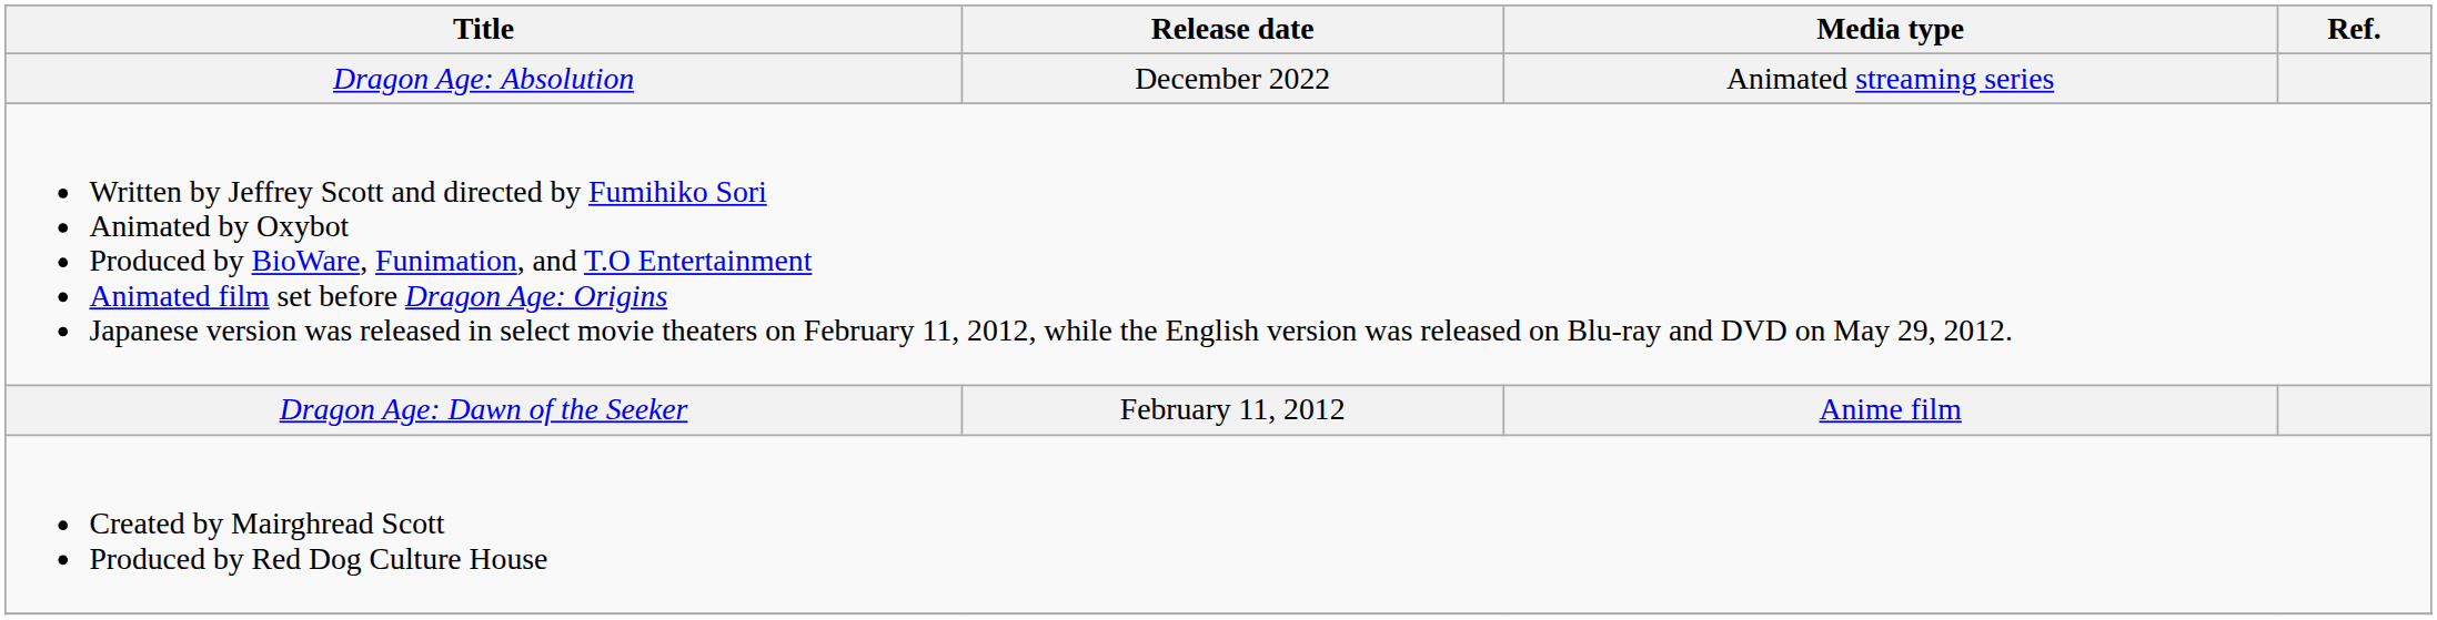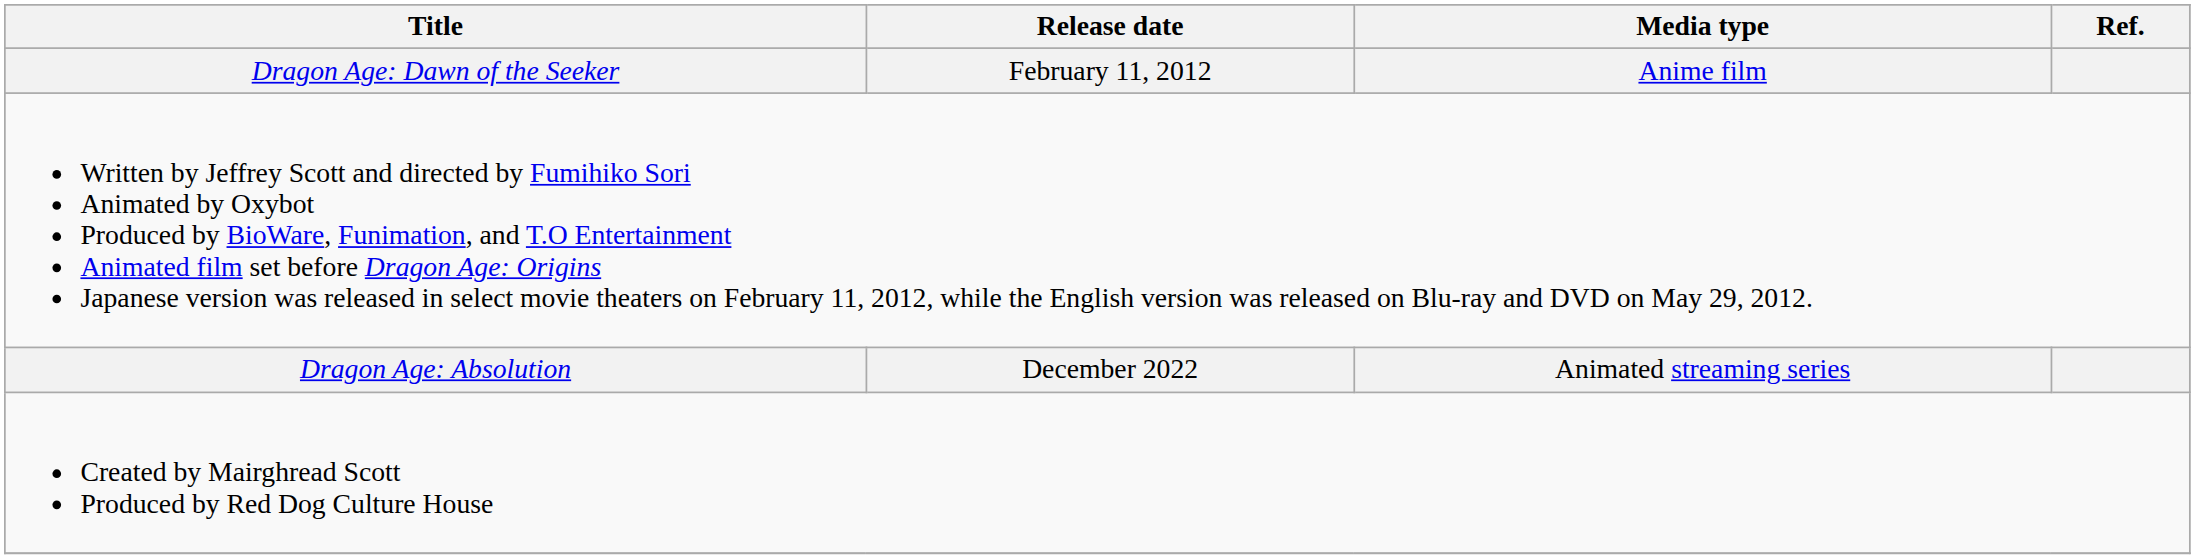rows swapped: Dragon Age: Dawn of the Seeker <-> Dragon Age: Absolution
